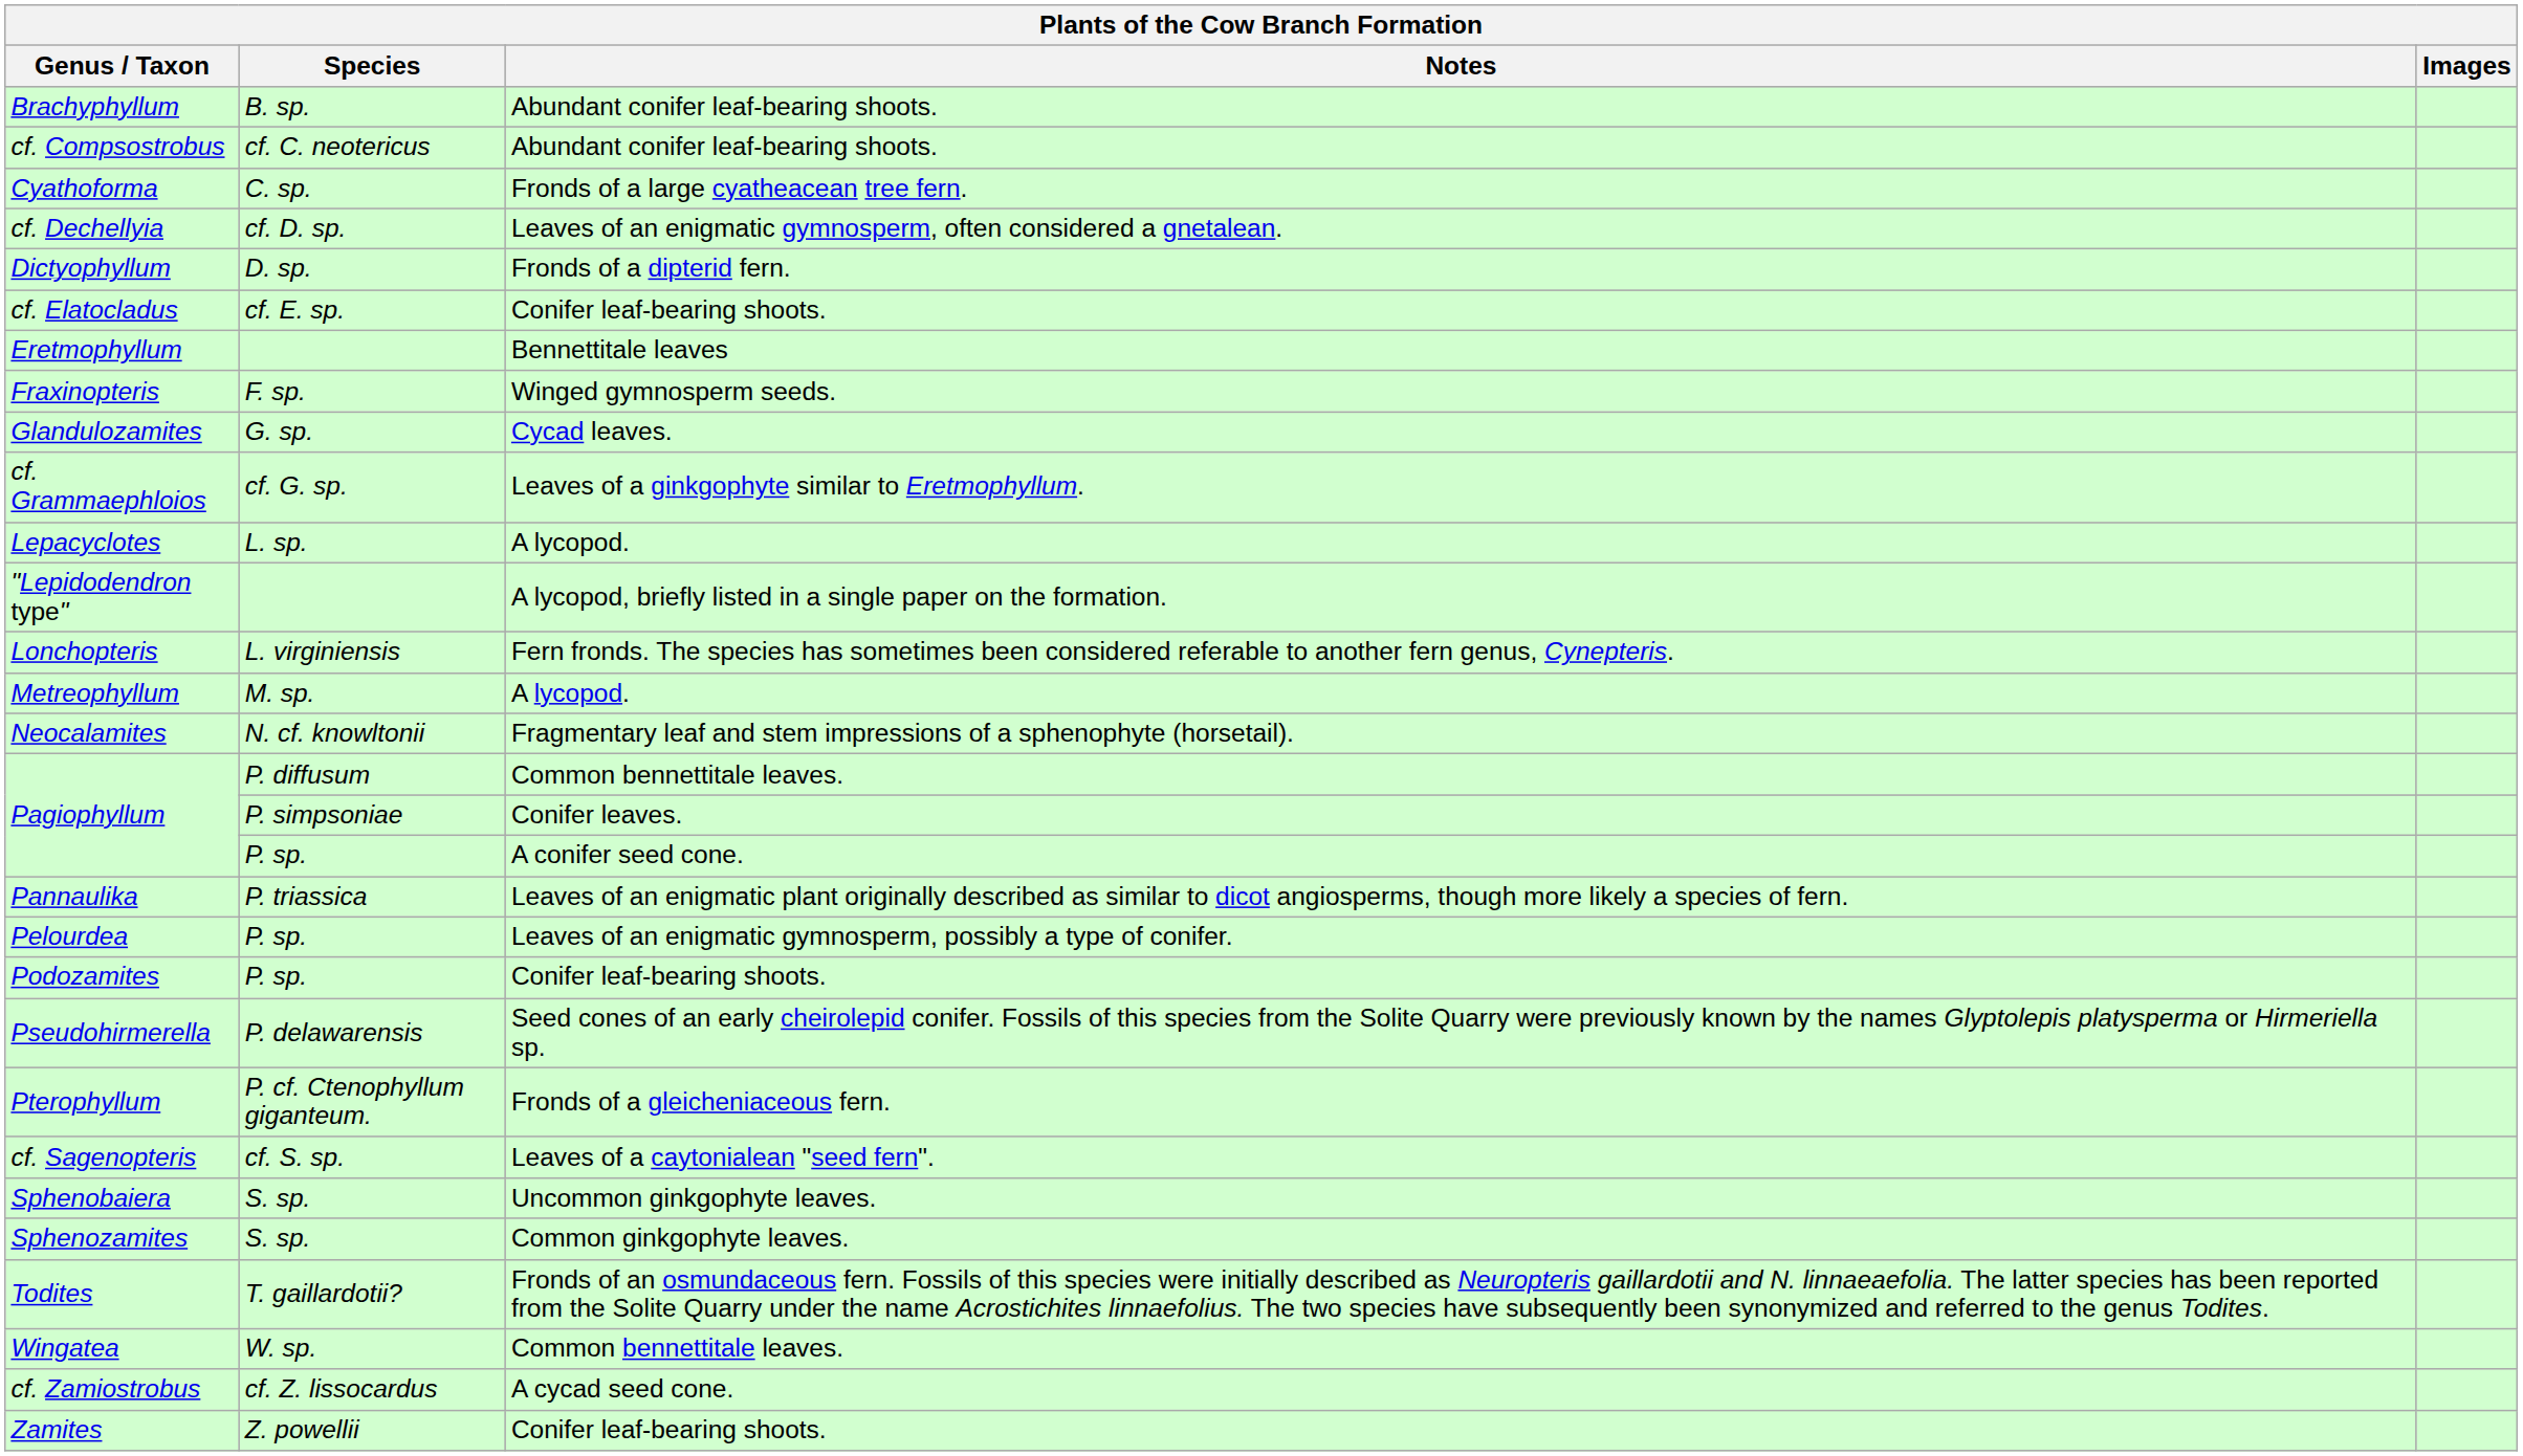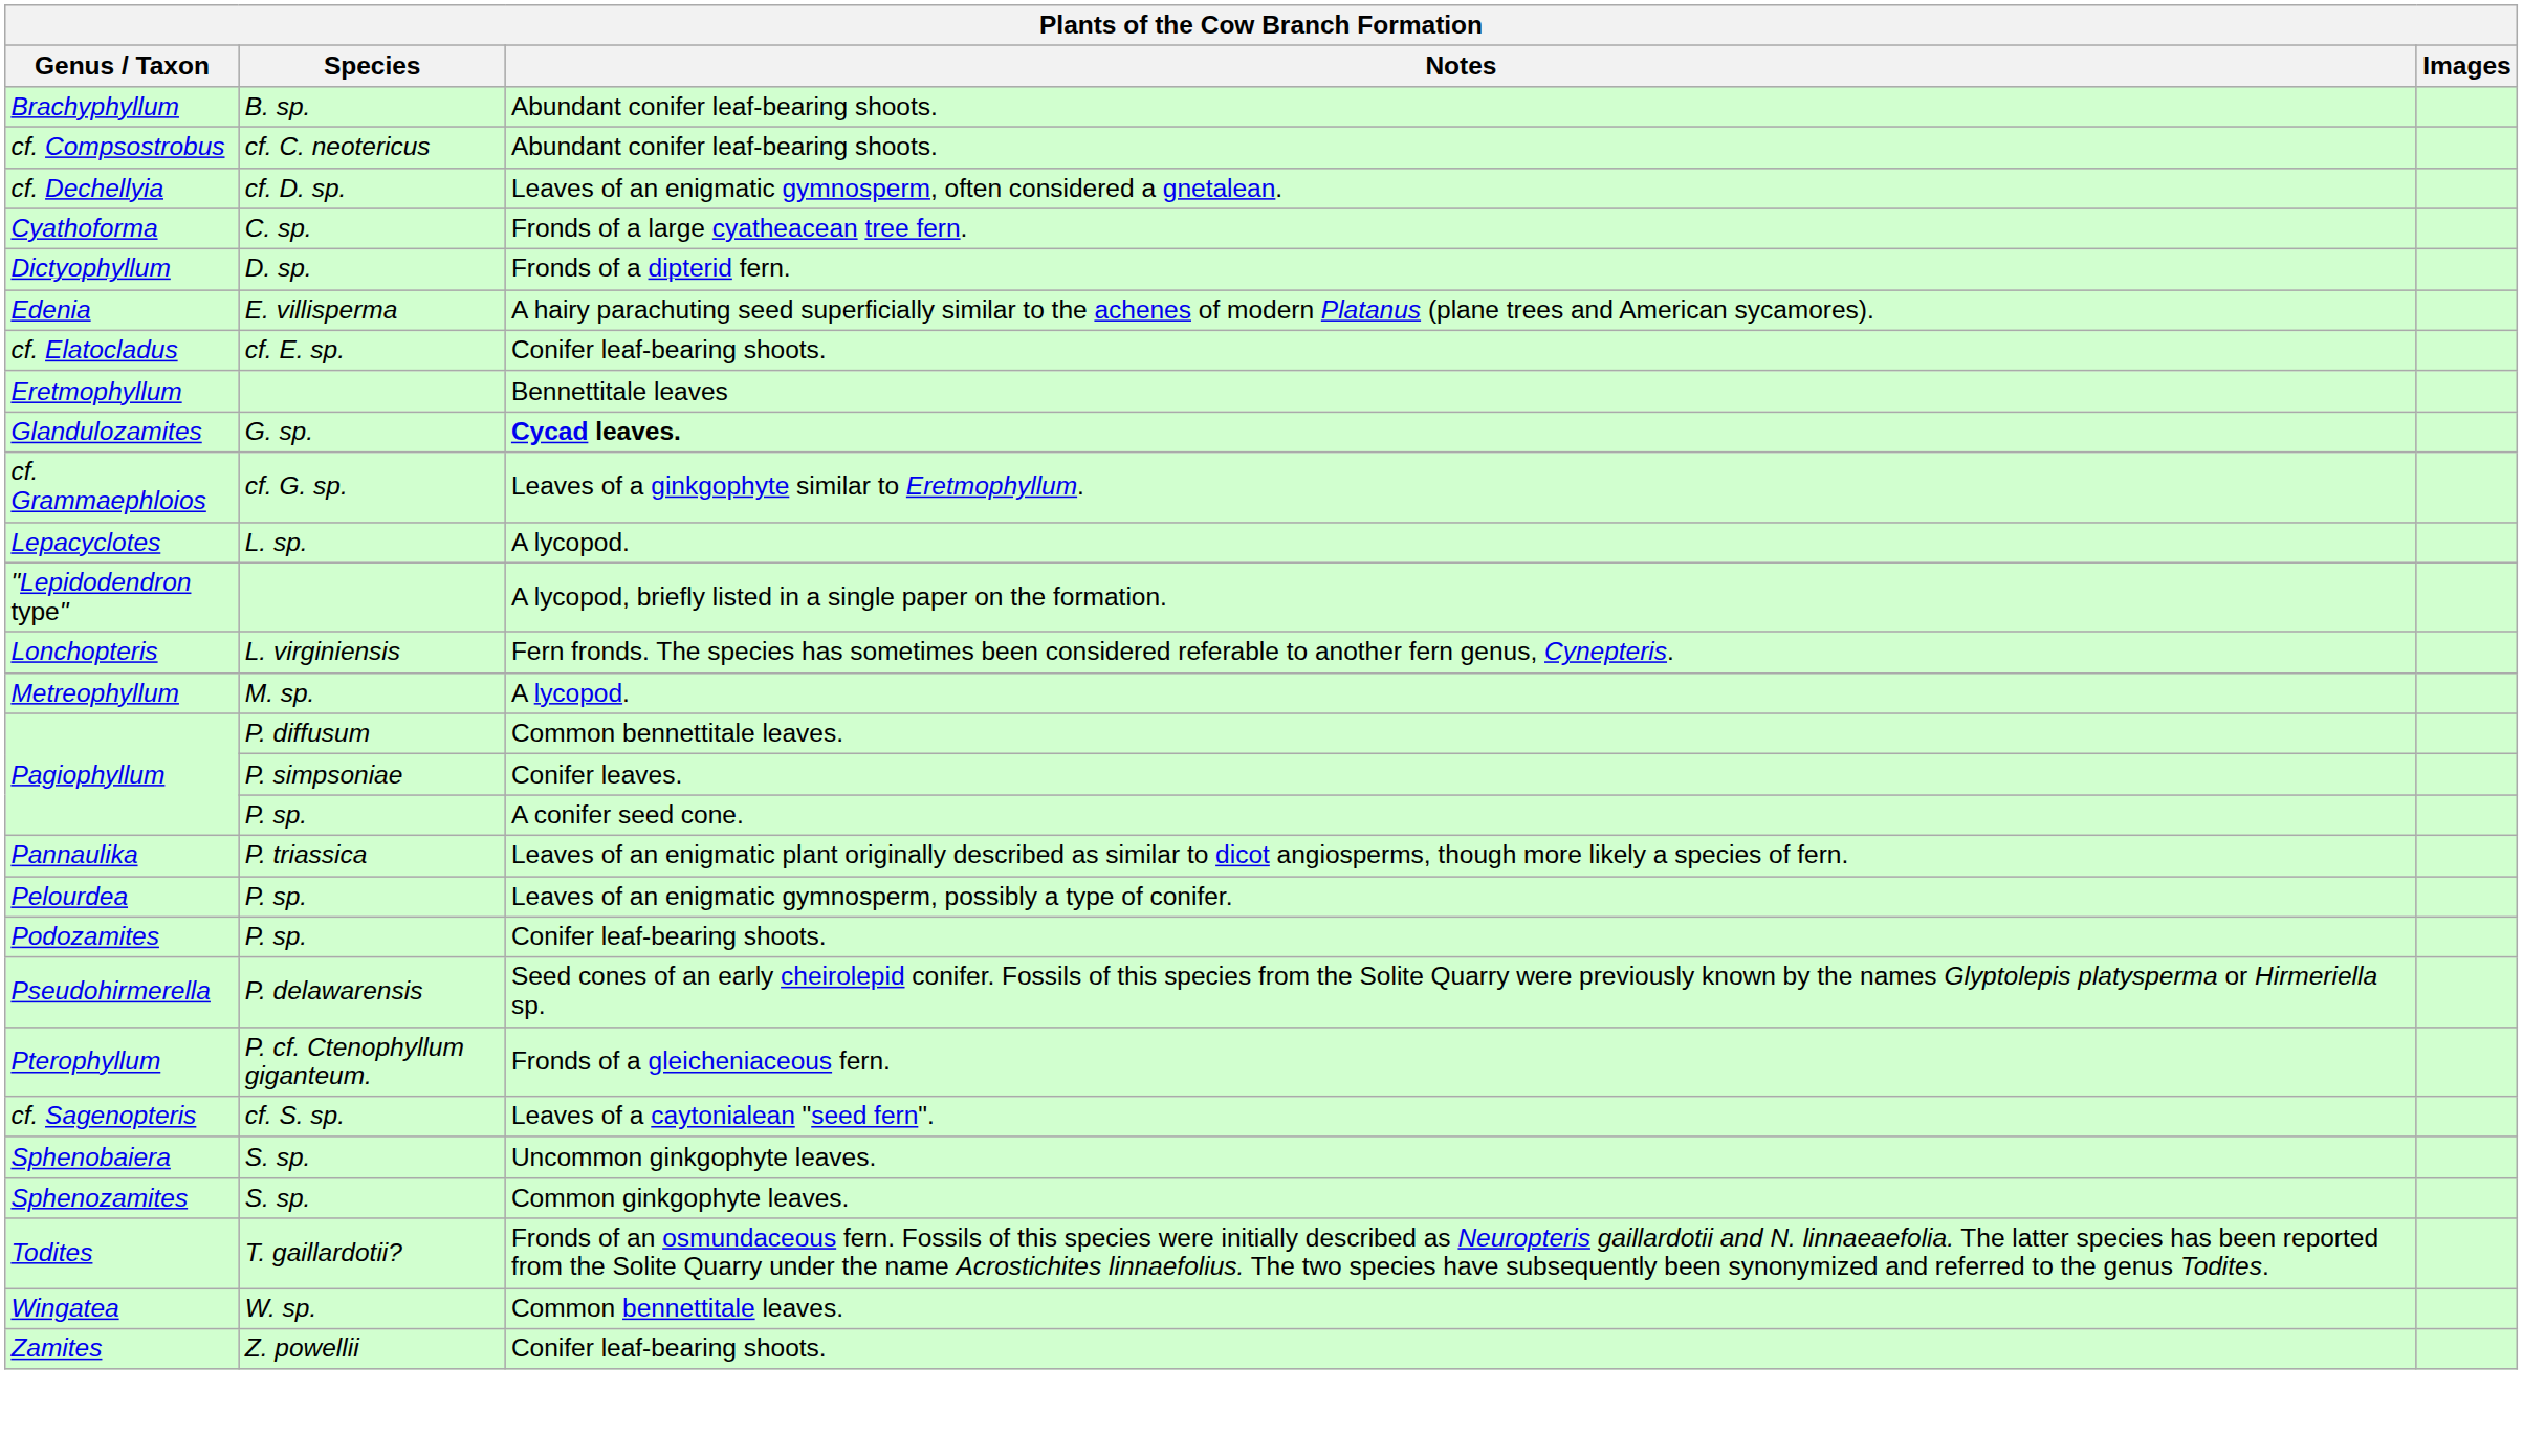rows swapped: Cyathoforma <-> cf. Dechellyia
+ row: Edenia | E. villisperma | A hairy parachuting seed superficially similar to the achenes of modern Platanus (plane trees and American sycamores).
- row: Fraxinopteris | F. sp. | Winged gymnosperm seeds.
Glandulozamites | Notes: normal -> bold
- row: Neocalamites | N. cf. knowltonii | Fragmentary leaf and stem impressions of a sphenophyte (horsetail).
- row: cf. Zamiostrobus | cf. Z. lissocardus | A cycad seed cone.
